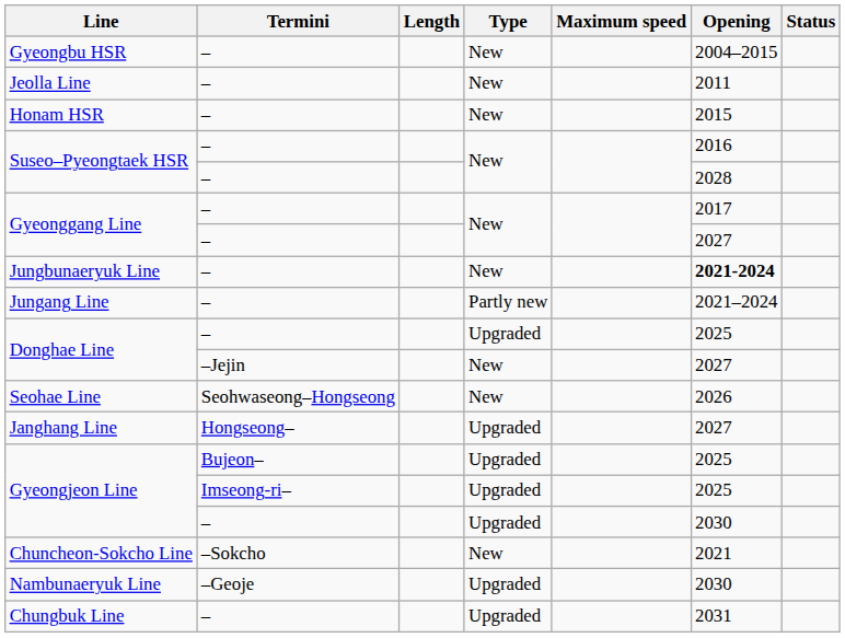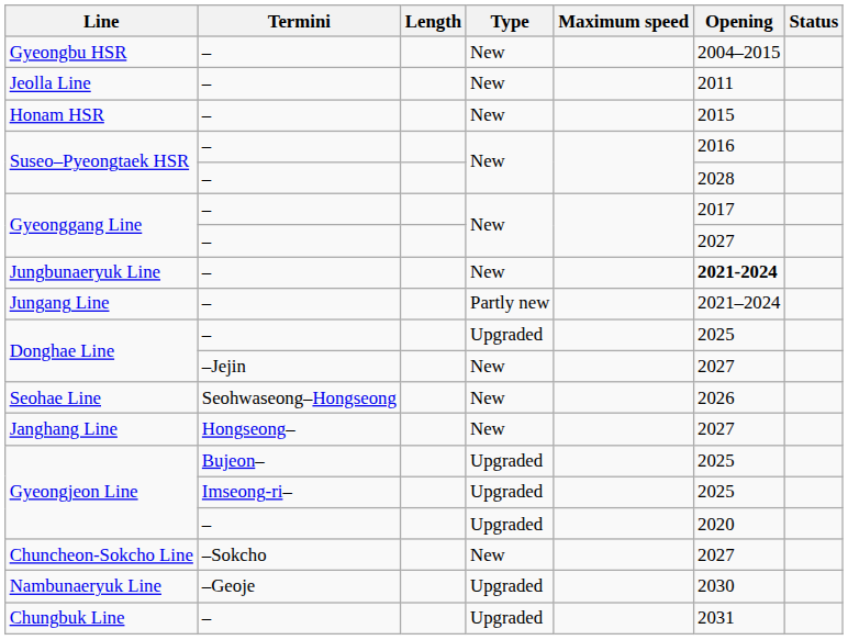Janghang Line | Type: Upgraded -> New
Gyeongjeon Line / – | Opening: 2030 -> 2020
Chuncheon-Sokcho Line | Opening: 2021 -> 2027
